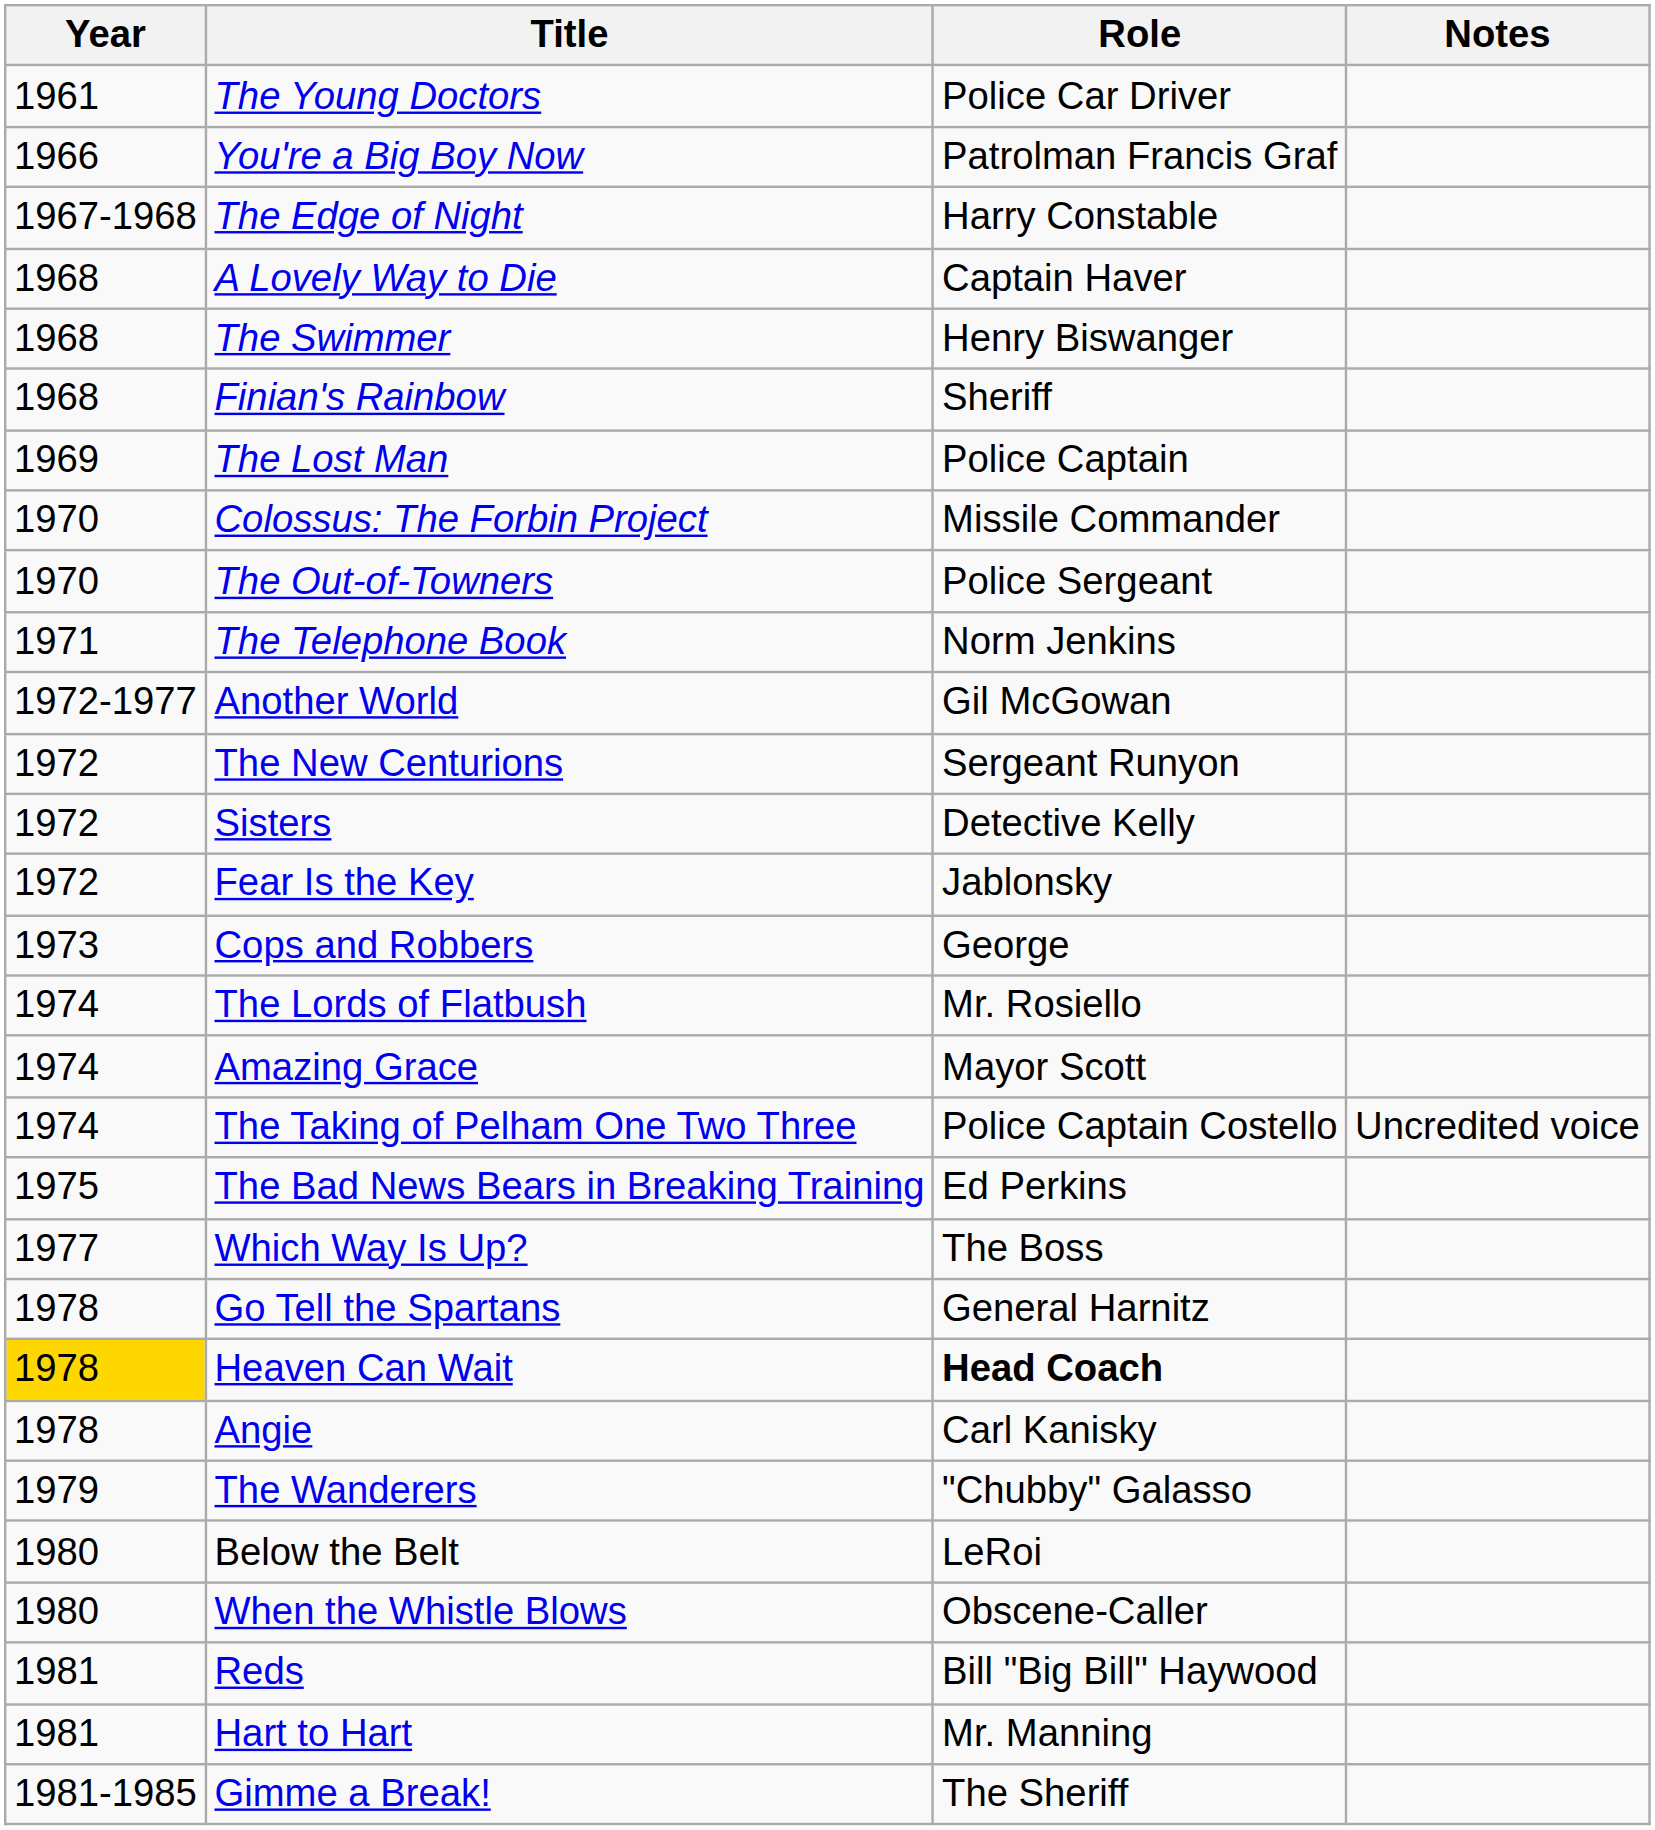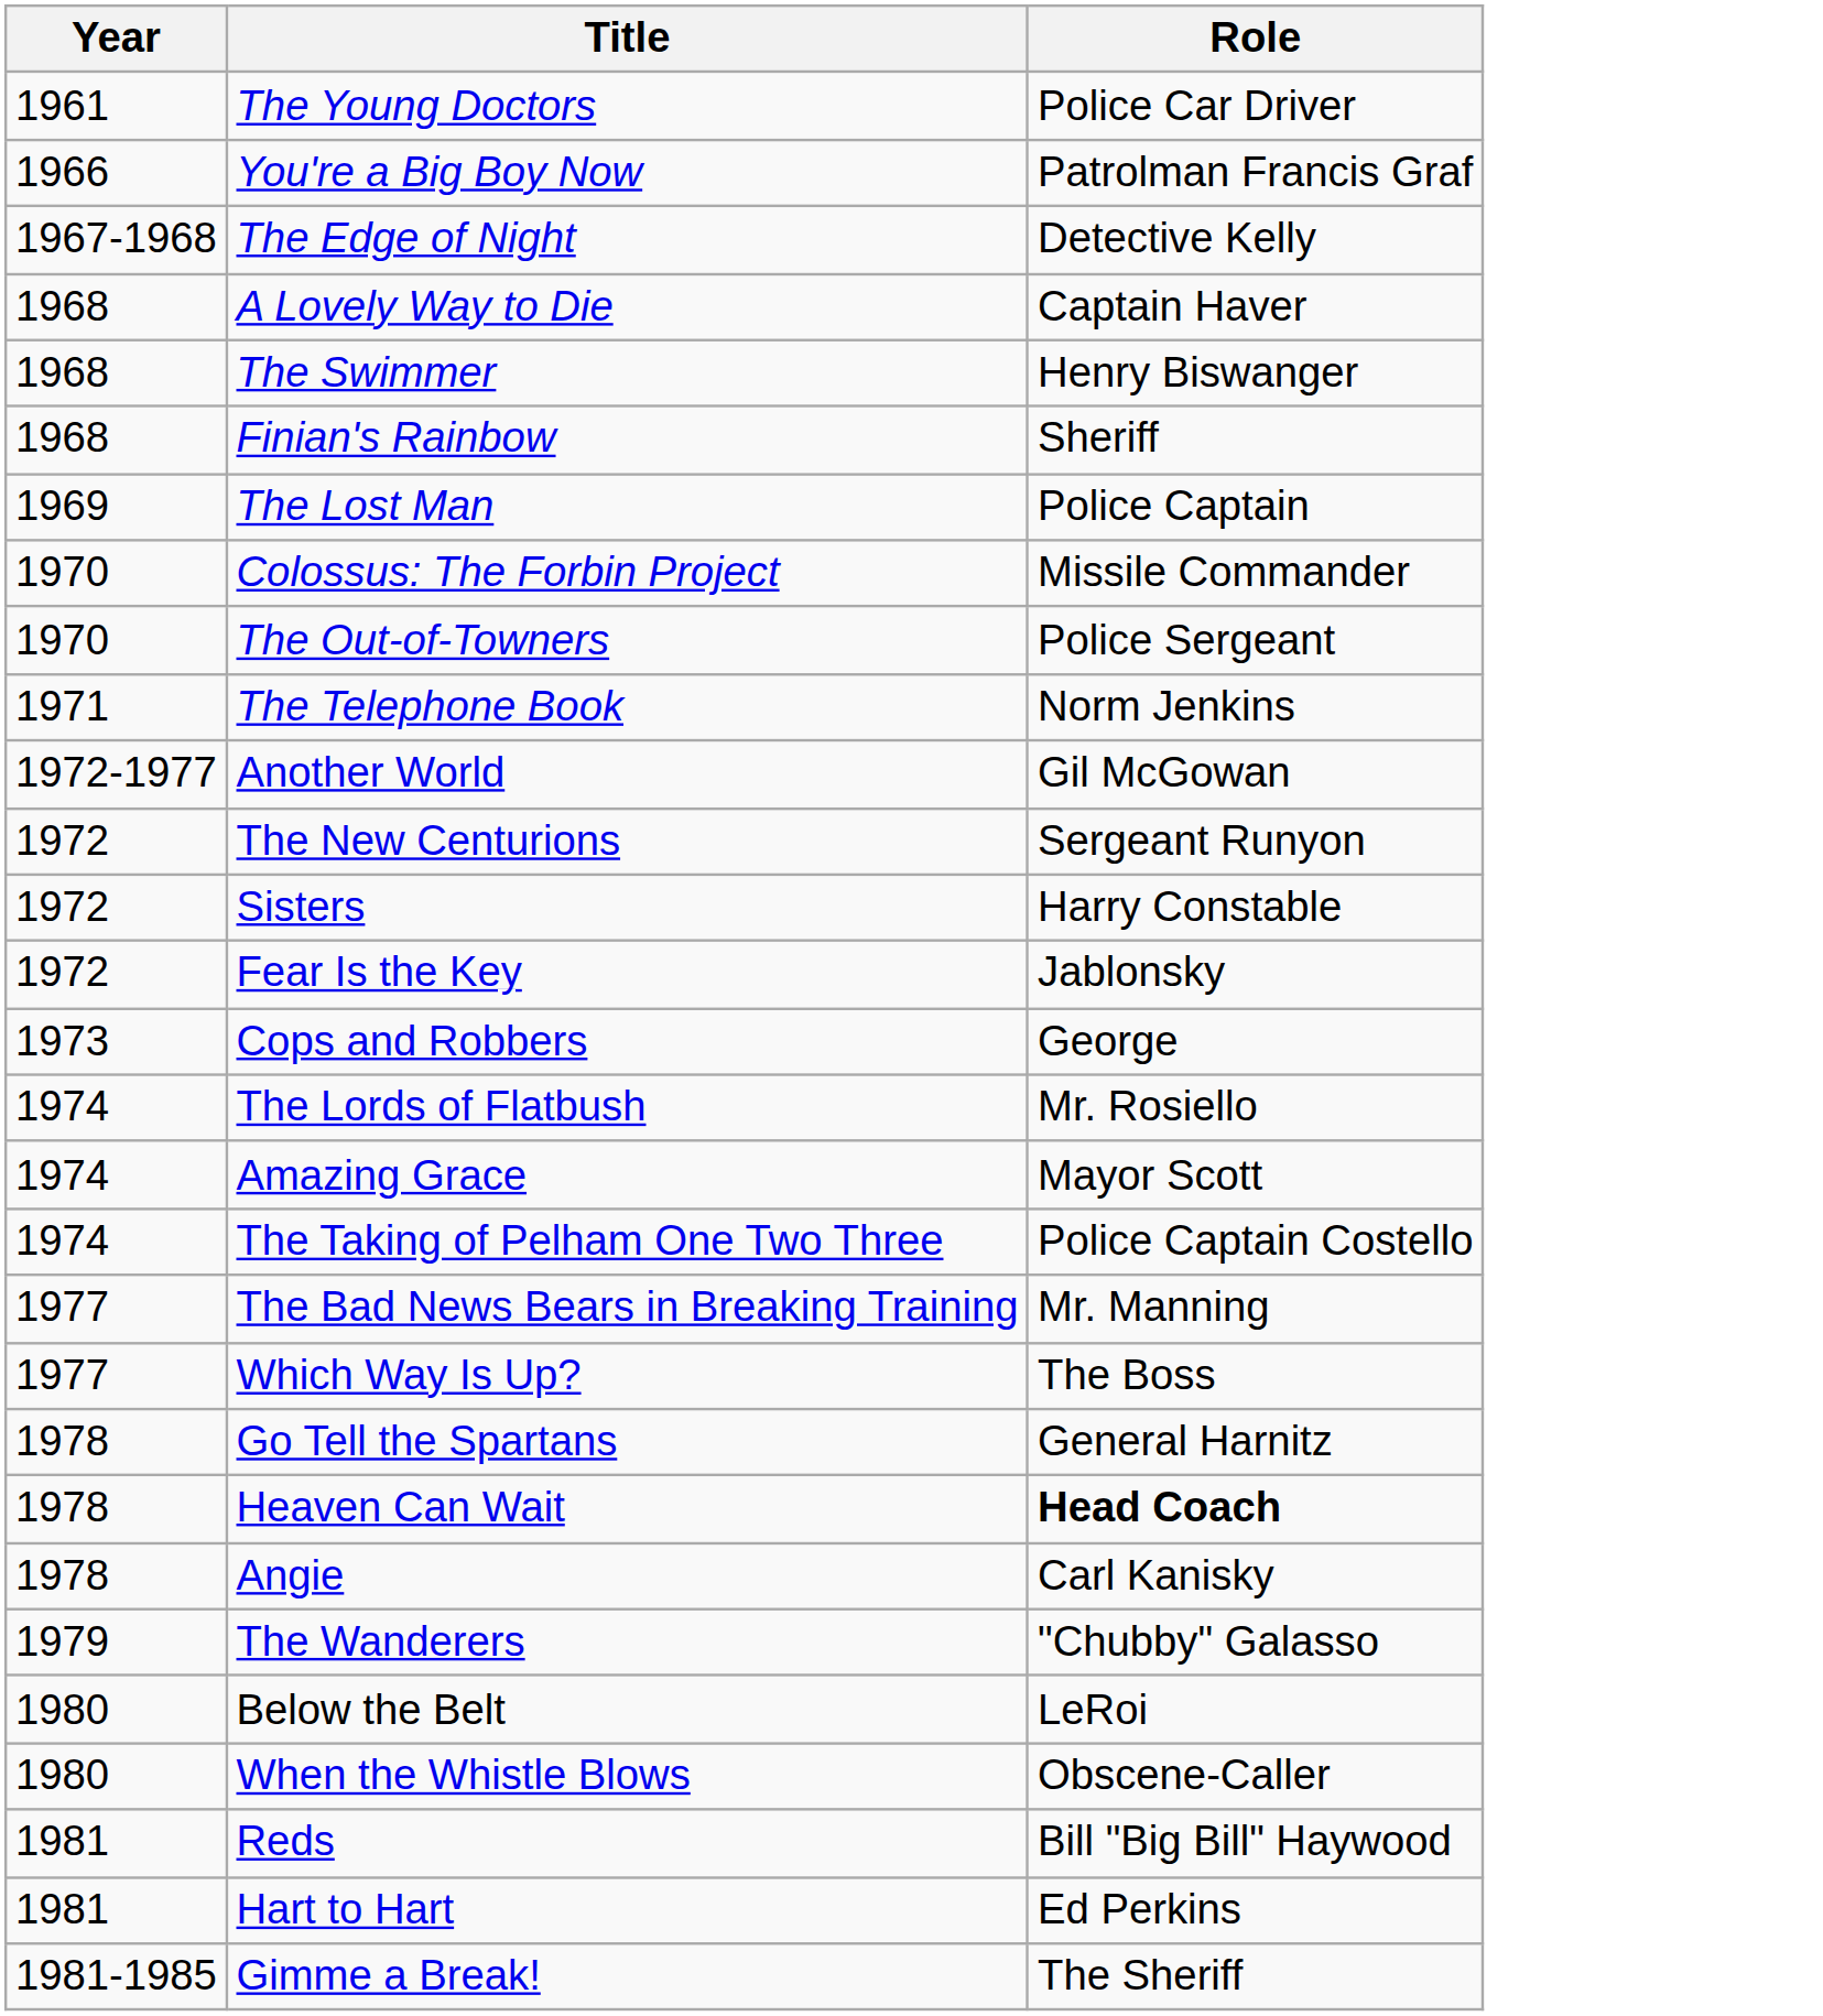- column: Notes | Uncredited voice
The Edge of Night | Role: Harry Constable -> Detective Kelly
Sisters | Role: Detective Kelly -> Harry Constable
The Bad News Bears in Breaking Training | Year: 1975 -> 1977
The Bad News Bears in Breaking Training | Role: Ed Perkins -> Mr. Manning
Heaven Can Wait | Year: gold background -> no background
Hart to Hart | Role: Mr. Manning -> Ed Perkins
